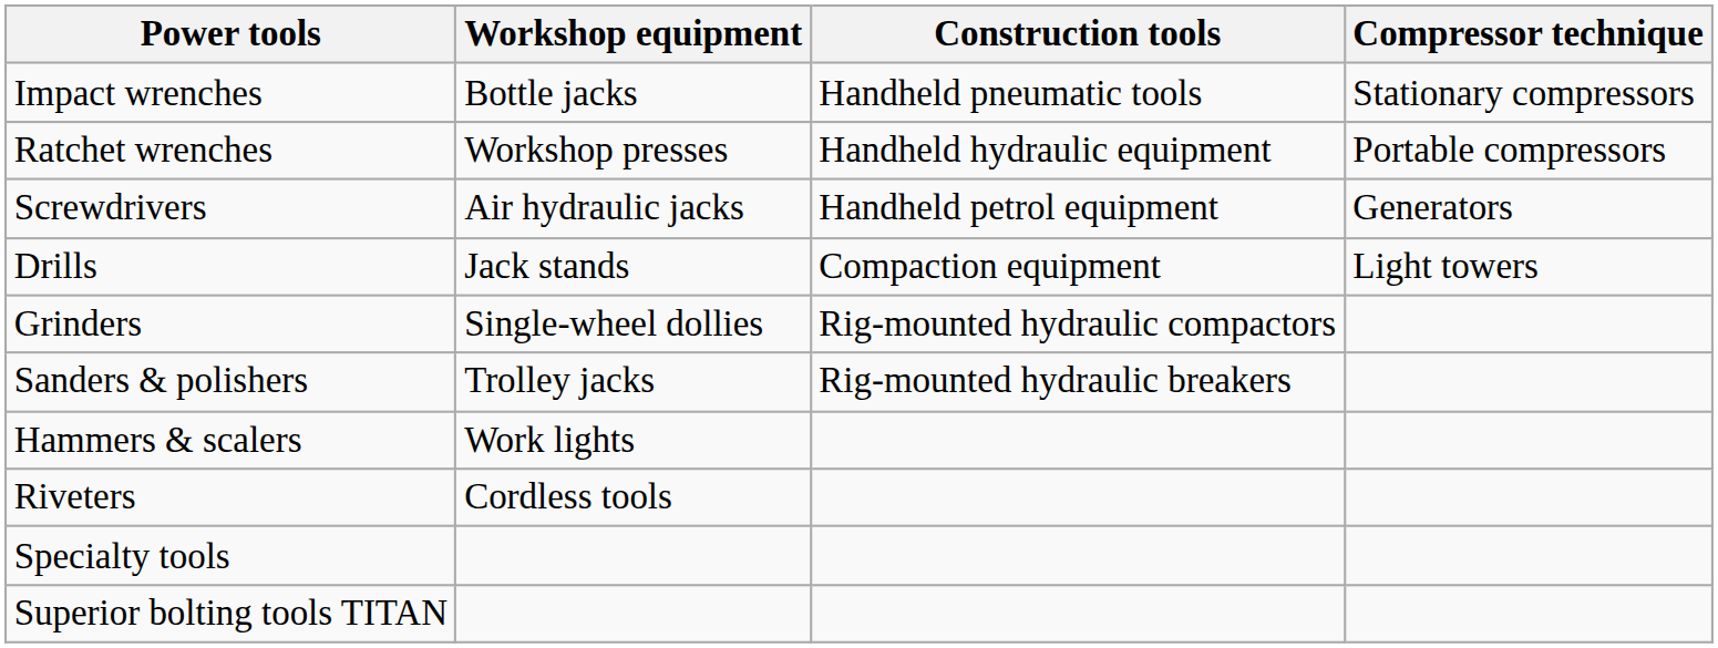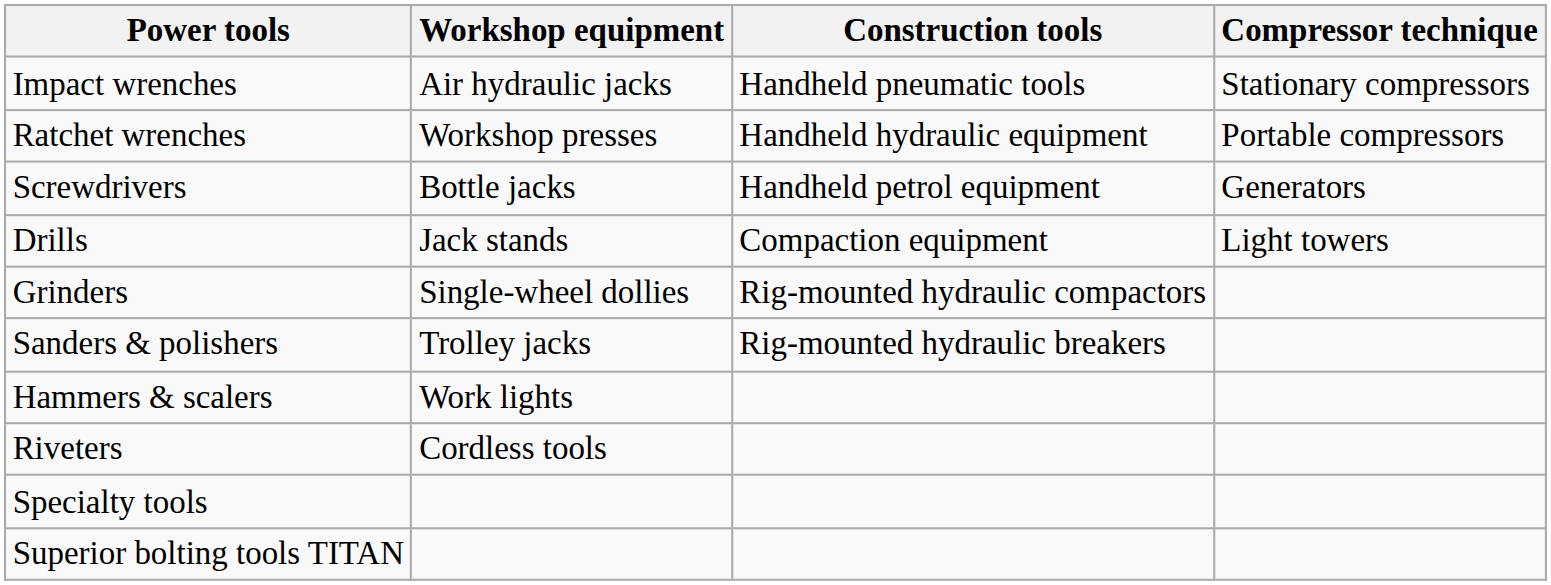Impact wrenches | Workshop equipment: Bottle jacks -> Air hydraulic jacks
Screwdrivers | Workshop equipment: Air hydraulic jacks -> Bottle jacks
